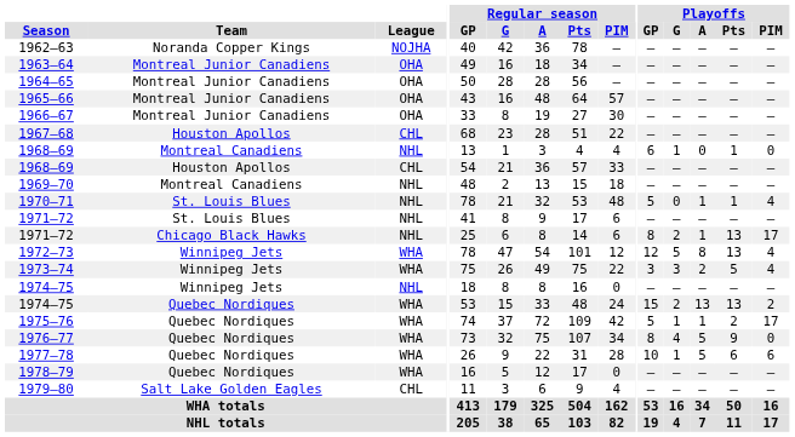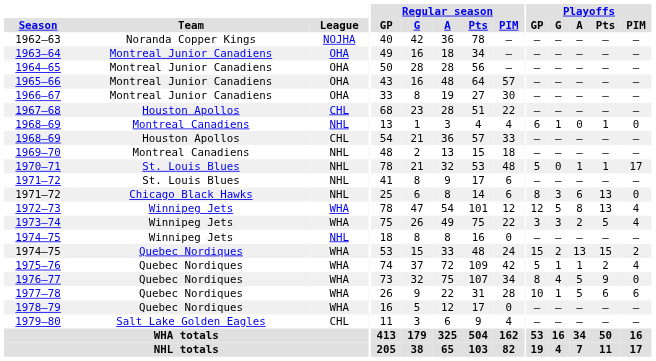1970–71 | Playoffs / PIM: 4 -> 17
1971–72 / Chicago Black Hawks | Playoffs / G: 2 -> 3
1971–72 / Chicago Black Hawks | Playoffs / A: 1 -> 6
1971–72 / Chicago Black Hawks | Playoffs / PIM: 17 -> 0
1974–75 / Quebec Nordiques | Playoffs / Pts: 13 -> 15
1975–76 | Playoffs / PIM: 17 -> 4
